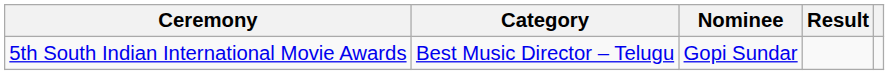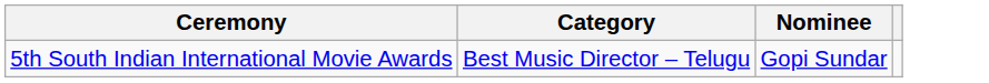- column: Result
